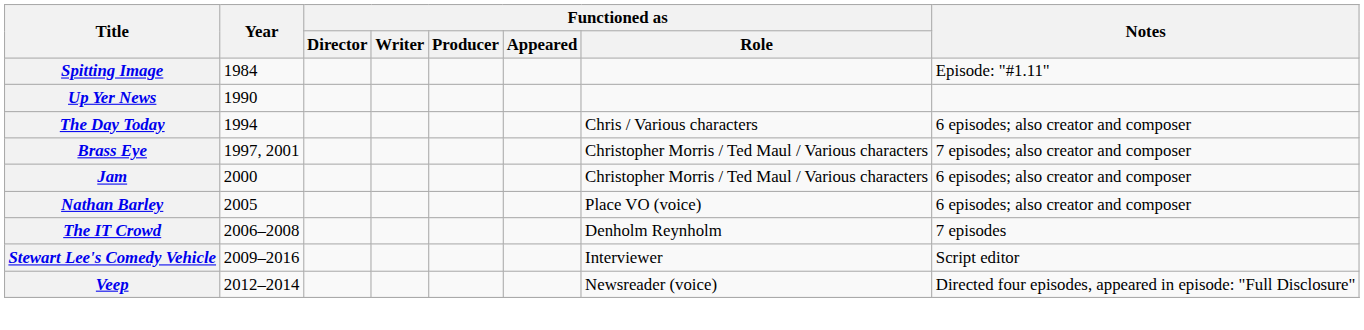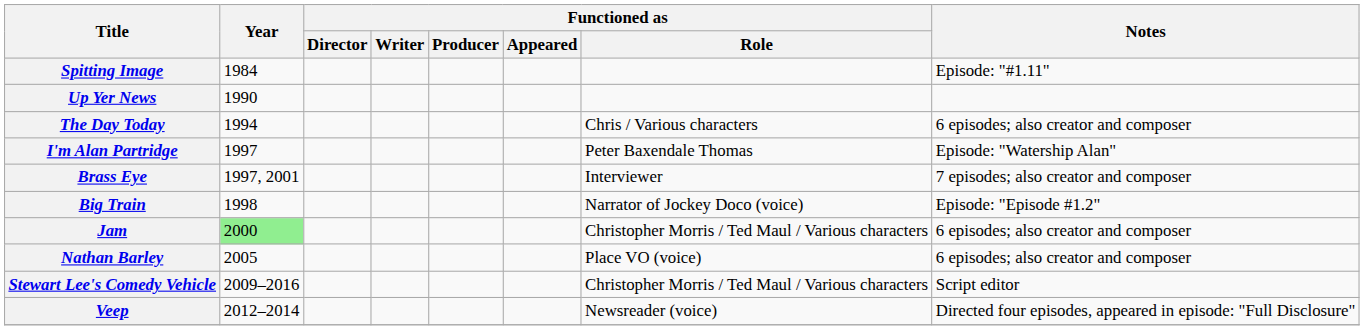+ row: I'm Alan Partridge | 1997 | Peter Baxendale Thomas | Episode: "Watership Alan"
Brass Eye | Functioned as / Role: Christopher Morris / Ted Maul / Various characters -> Interviewer
+ row: Big Train | 1998 | Narrator of Jockey Doco (voice) | Episode: "Episode #1.2"
Jam | Year: no background -> lightgreen background
- row: The IT Crowd | 2006–2008 | Denholm Reynholm | 7 episodes
Stewart Lee's Comedy Vehicle | Functioned as / Role: Interviewer -> Christopher Morris / Ted Maul / Various characters
